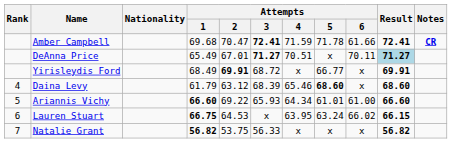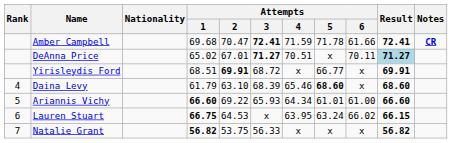DeAnna Price | Attempts / 1: 65.49 -> 65.02
Yirisleydis Ford | Attempts / 1: 68.49 -> 68.51
Daina Levy | Attempts / 2: 63.12 -> 63.10
